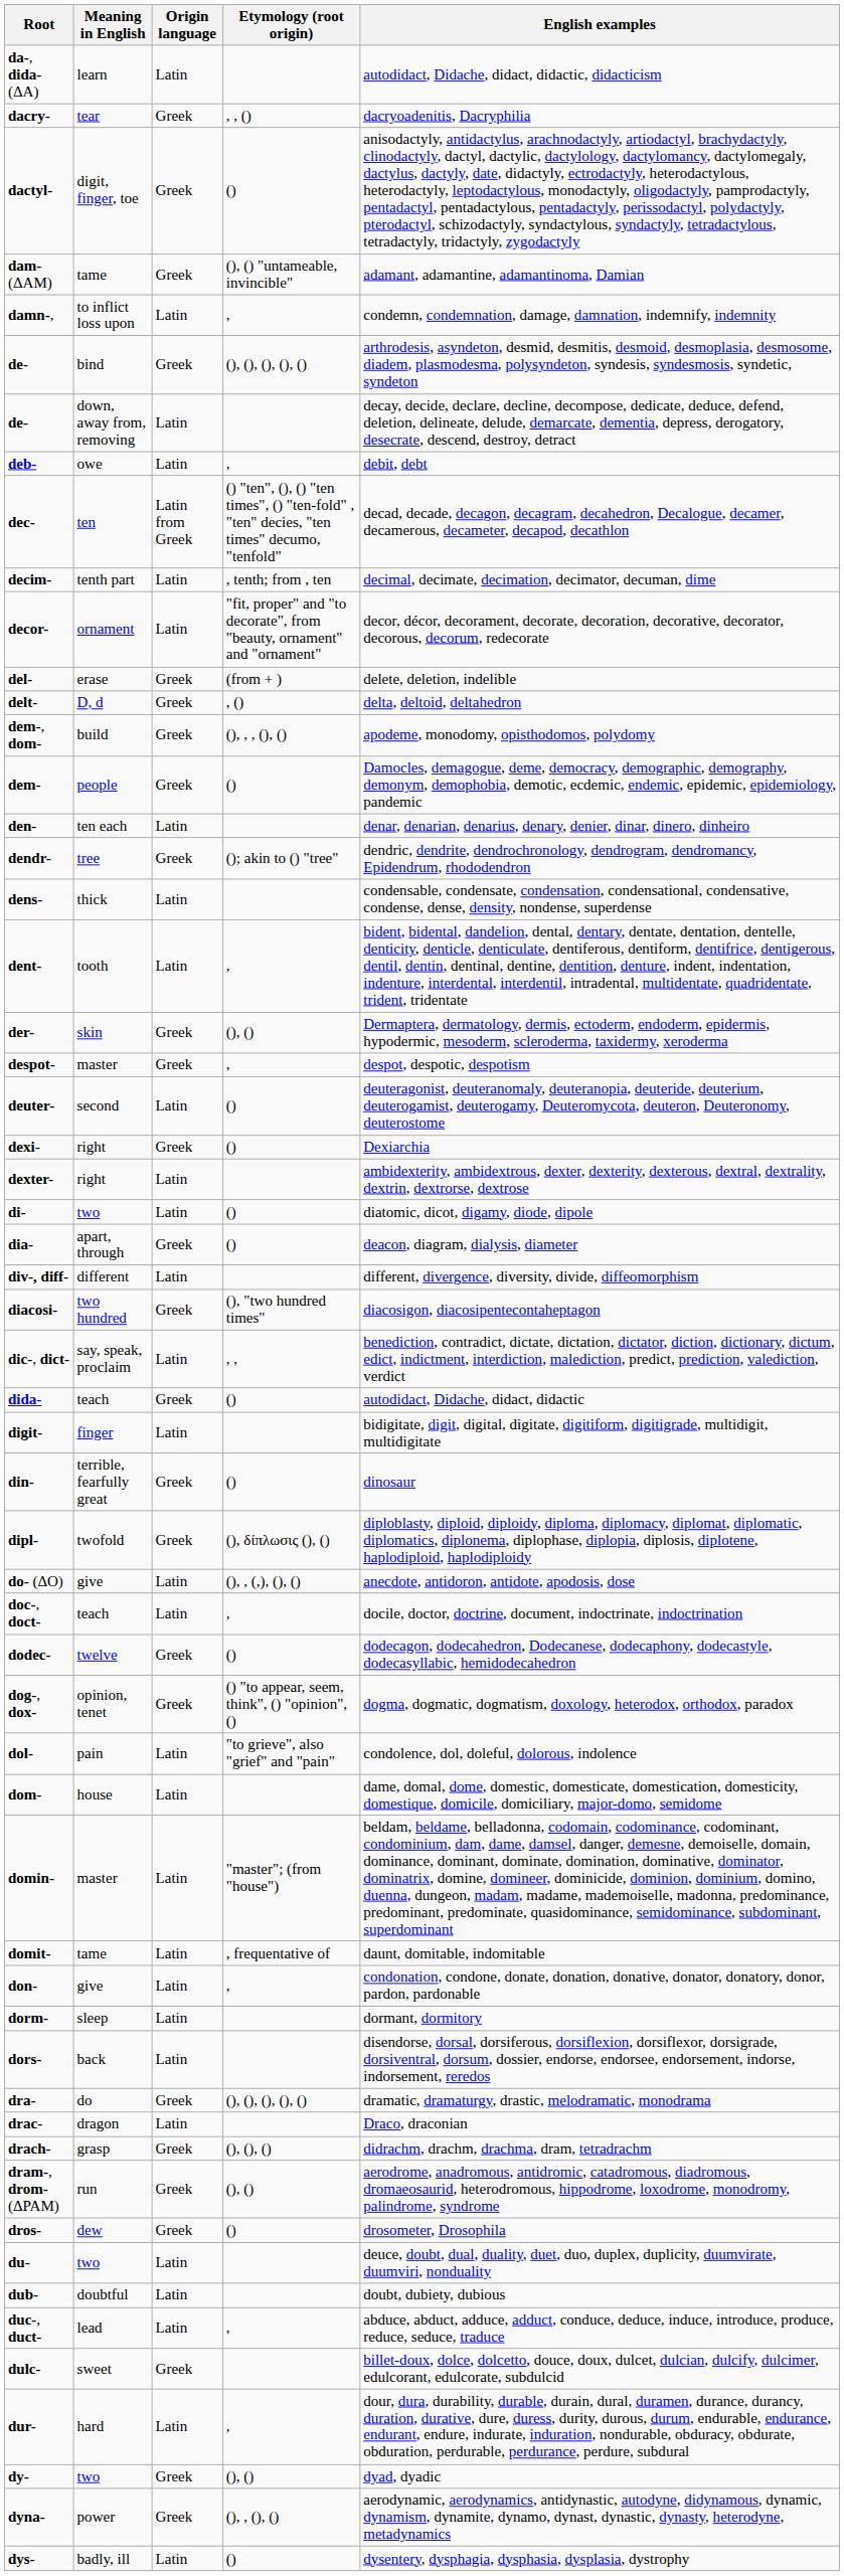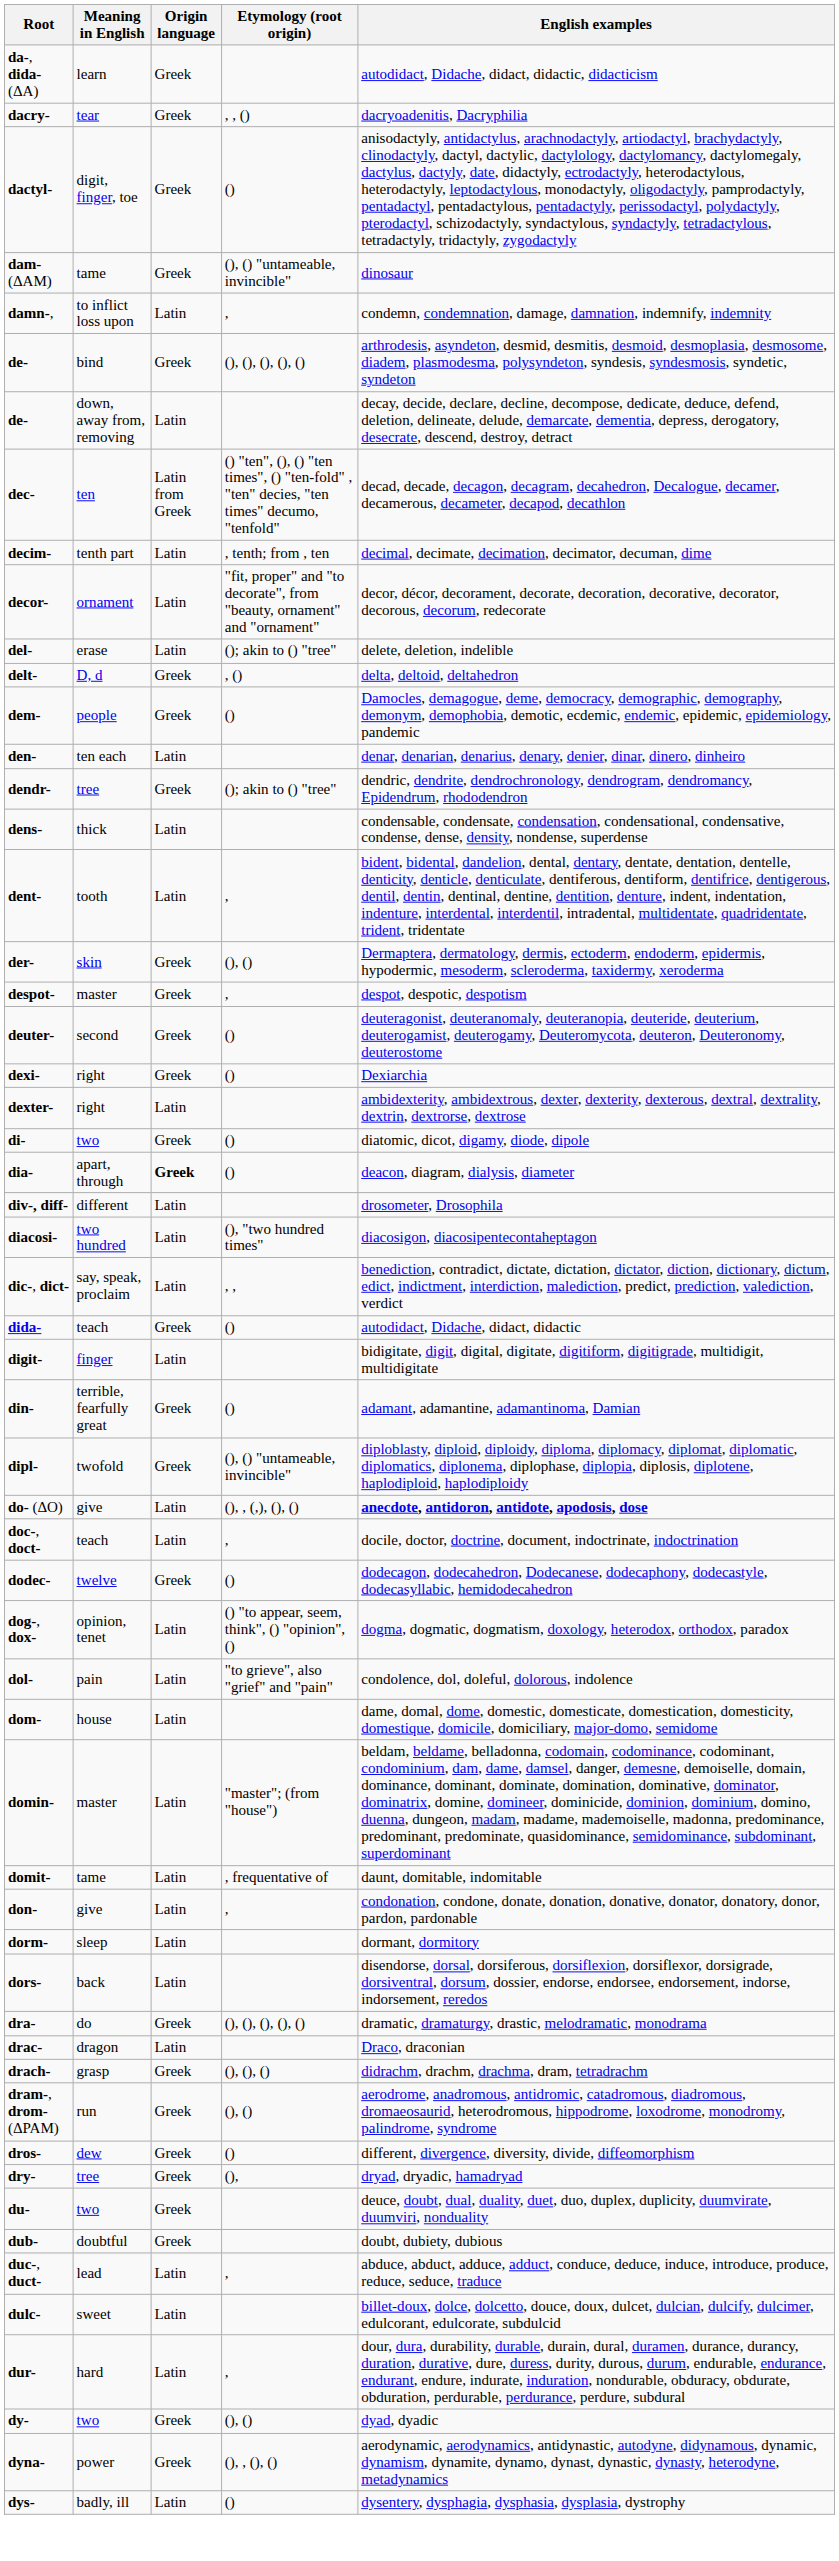da-, dida- (ΔΑ) | Origin language: Latin -> Greek
dam- (ΔΑΜ) | English examples: adamant, adamantine, adamantinoma, Damian -> dinosaur
- row: deb- | owe | Latin | , | debit, debt
del- | Origin language: Greek -> Latin
del- | Etymology (root origin): (from + ) -> (); akin to () "tree"
- row: dem-, dom- | build | Greek | (), , , (), () | apodeme, monodomy, opisthodomos, polydomy
deuter- | Origin language: Latin -> Greek
di- | Origin language: Latin -> Greek
dia- | Origin language: normal -> bold
div-, diff- | English examples: different, divergence, diversity, divide, diffeomorphism -> drosometer, Drosophila
diacosi- | Origin language: Greek -> Latin
din- | English examples: dinosaur -> adamant, adamantine, adamantinoma, Damian
dipl- | Etymology (root origin): (), δίπλωσις (), () -> (), () "untameable, invincible"
do- (ΔΟ) | English examples: normal -> bold
dog-, dox- | Origin language: Greek -> Latin
dros- | English examples: drosometer, Drosophila -> different, divergence, diversity, divide, diffeomorphism
+ row: dry- | tree | Greek | (), | dryad, dryadic, hamadryad
du- | Origin language: Latin -> Greek
dub- | Origin language: Latin -> Greek
dulc- | Origin language: Greek -> Latin
